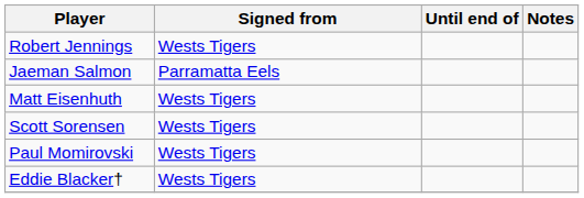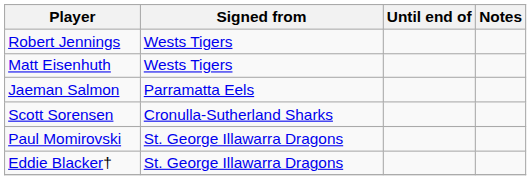rows swapped: Matt Eisenhuth <-> Jaeman Salmon
Scott Sorensen | Signed from: Wests Tigers -> Cronulla-Sutherland Sharks
Paul Momirovski | Signed from: Wests Tigers -> St. George Illawarra Dragons
Eddie Blacker† | Signed from: Wests Tigers -> St. George Illawarra Dragons
